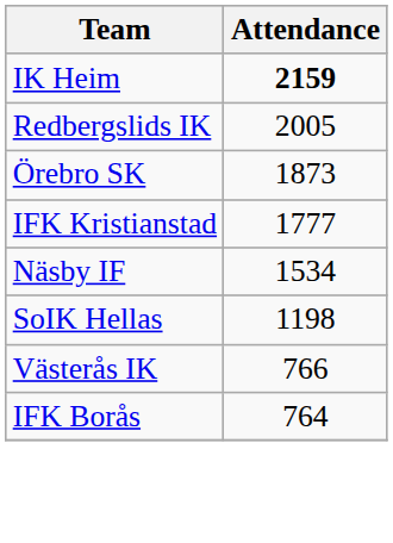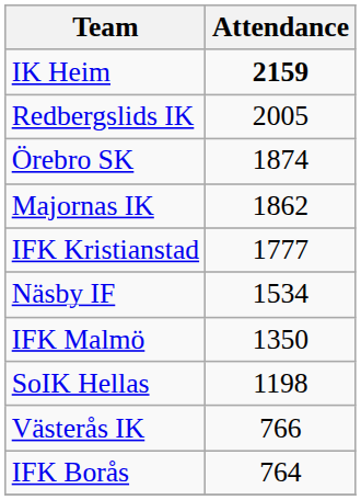Örebro SK | Attendance: 1873 -> 1874
+ row: Majornas IK | 1862
+ row: IFK Malmö | 1350
